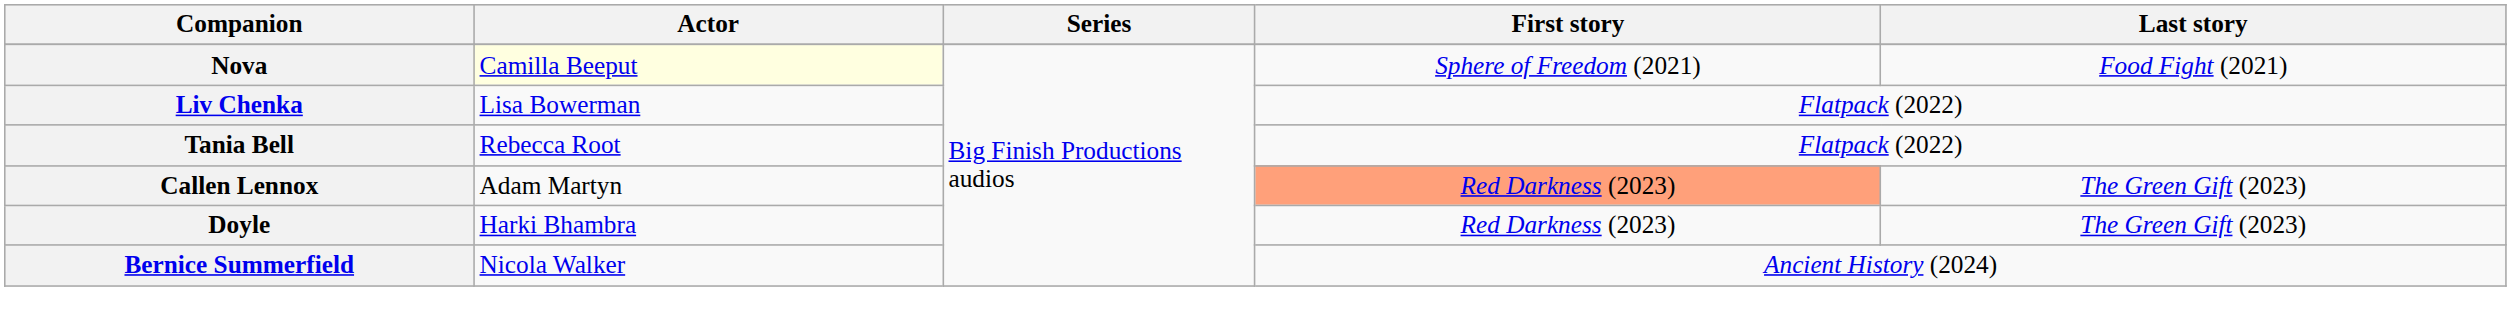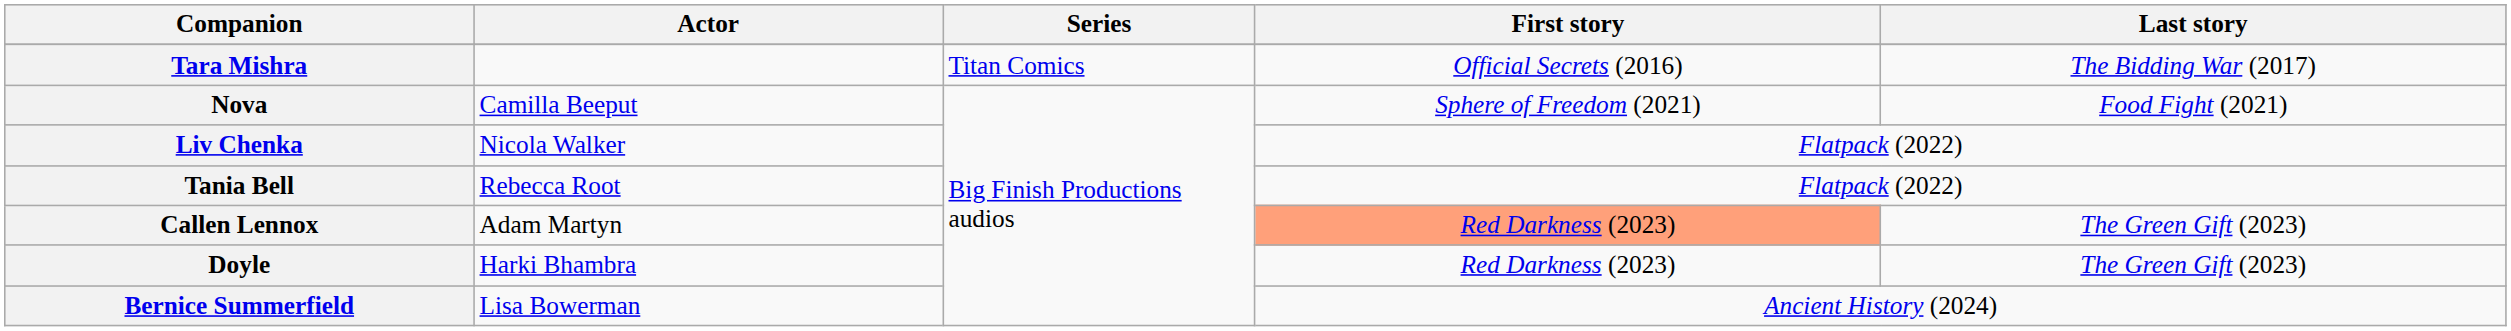+ row: Tara Mishra | Titan Comics | Official Secrets (2016) | The Bidding War (2017)
Nova | Actor: lightyellow background -> no background
Liv Chenka | Actor: Lisa Bowerman -> Nicola Walker
Bernice Summerfield | Actor: Nicola Walker -> Lisa Bowerman
